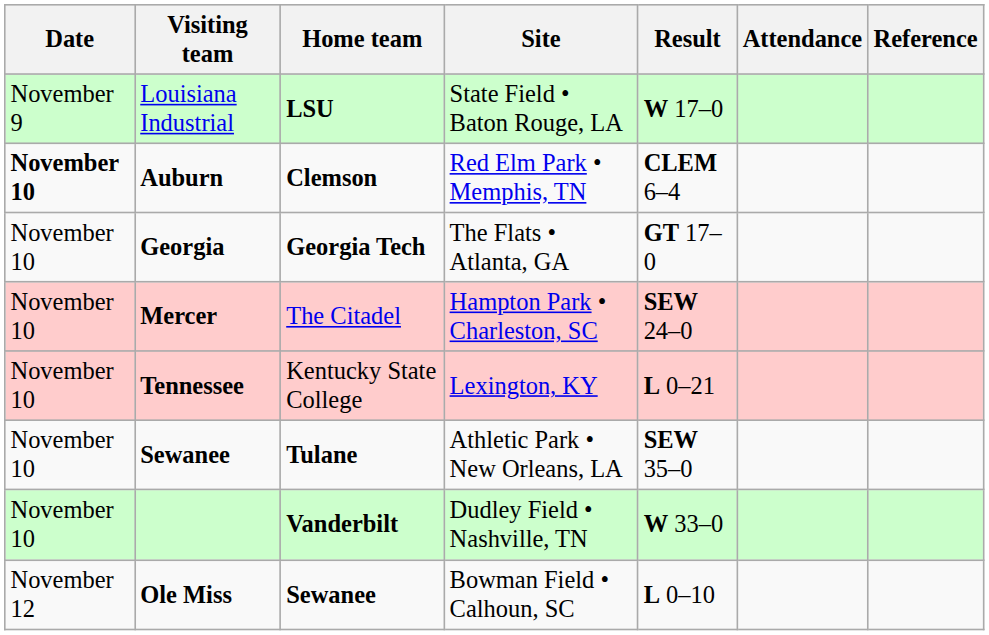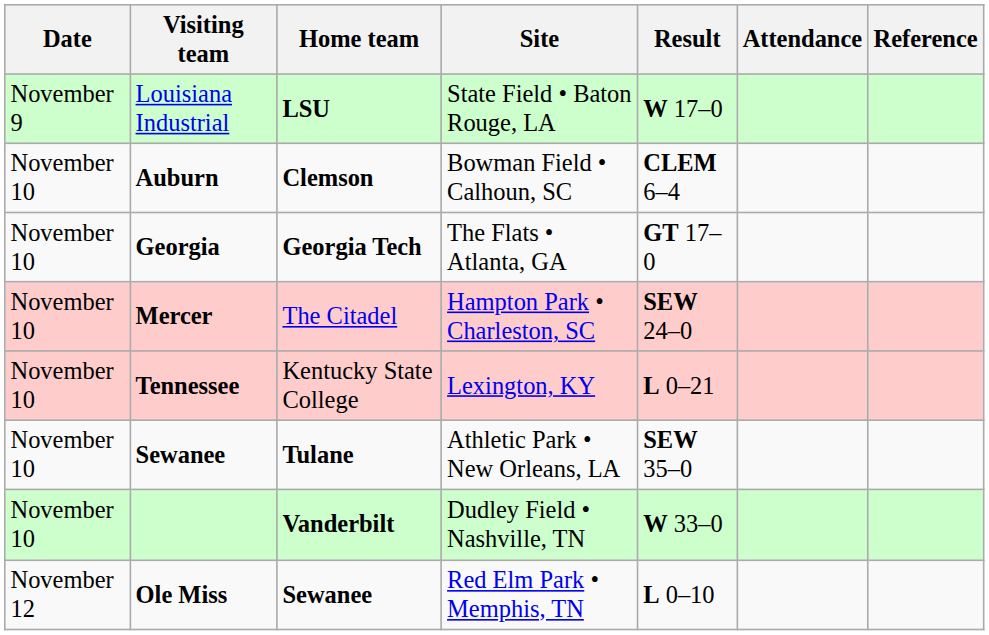Auburn | Date: bold -> normal
Auburn | Site: Red Elm Park • Memphis, TN -> Bowman Field • Calhoun, SC
Ole Miss | Site: Bowman Field • Calhoun, SC -> Red Elm Park • Memphis, TN
